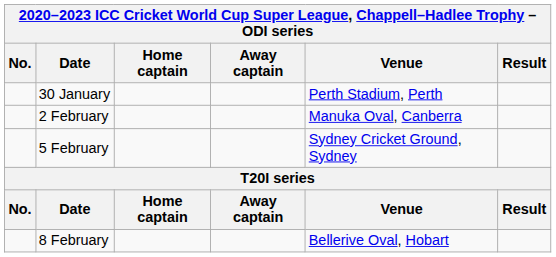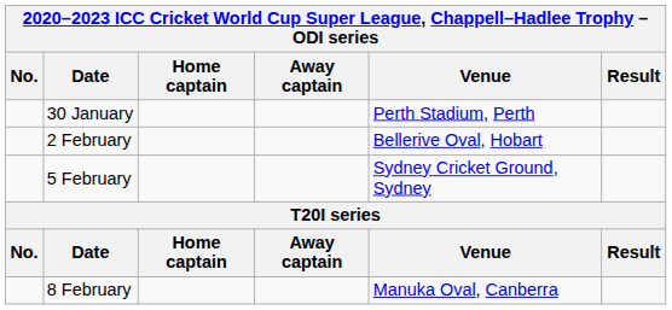2 February | Venue: Manuka Oval, Canberra -> Bellerive Oval, Hobart
8 February | Venue: Bellerive Oval, Hobart -> Manuka Oval, Canberra
